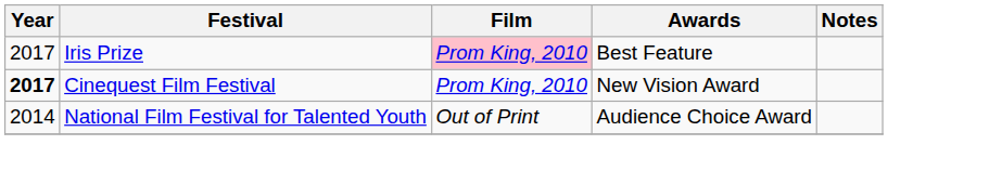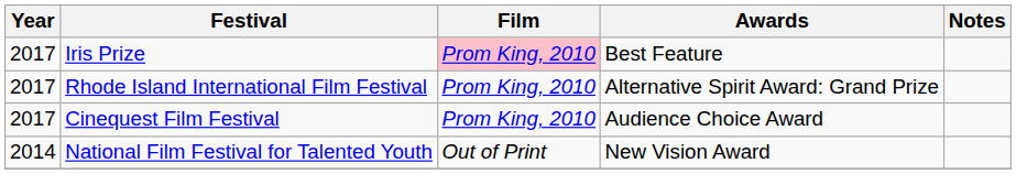+ row: 2017 | Rhode Island International Film Festival | Prom King, 2010 | Alternative Spirit Award: Grand Prize
Cinequest Film Festival | Year: bold -> normal
Cinequest Film Festival | Awards: New Vision Award -> Audience Choice Award
National Film Festival for Talented Youth | Awards: Audience Choice Award -> New Vision Award
